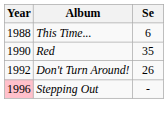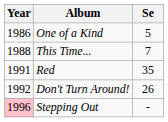+ row: 1986 | One of a Kind | 5
This Time... | Se: 6 -> 7
Red | Year: 1990 -> 1991
